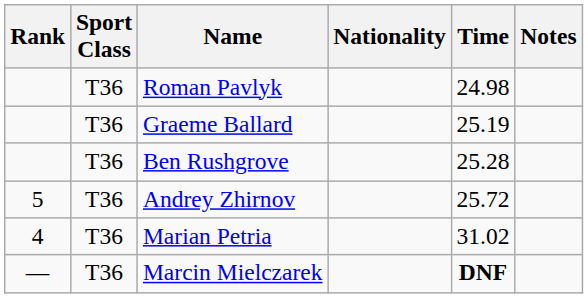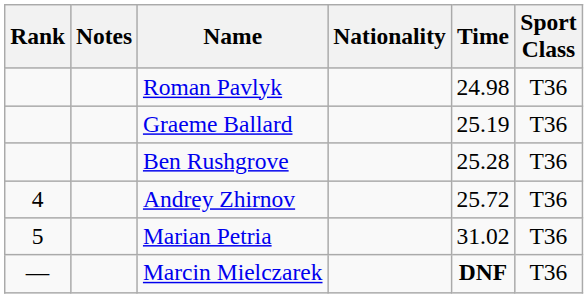columns swapped: Sport Class <-> Notes
Andrey Zhirnov | Rank: 5 -> 4
Marian Petria | Rank: 4 -> 5
